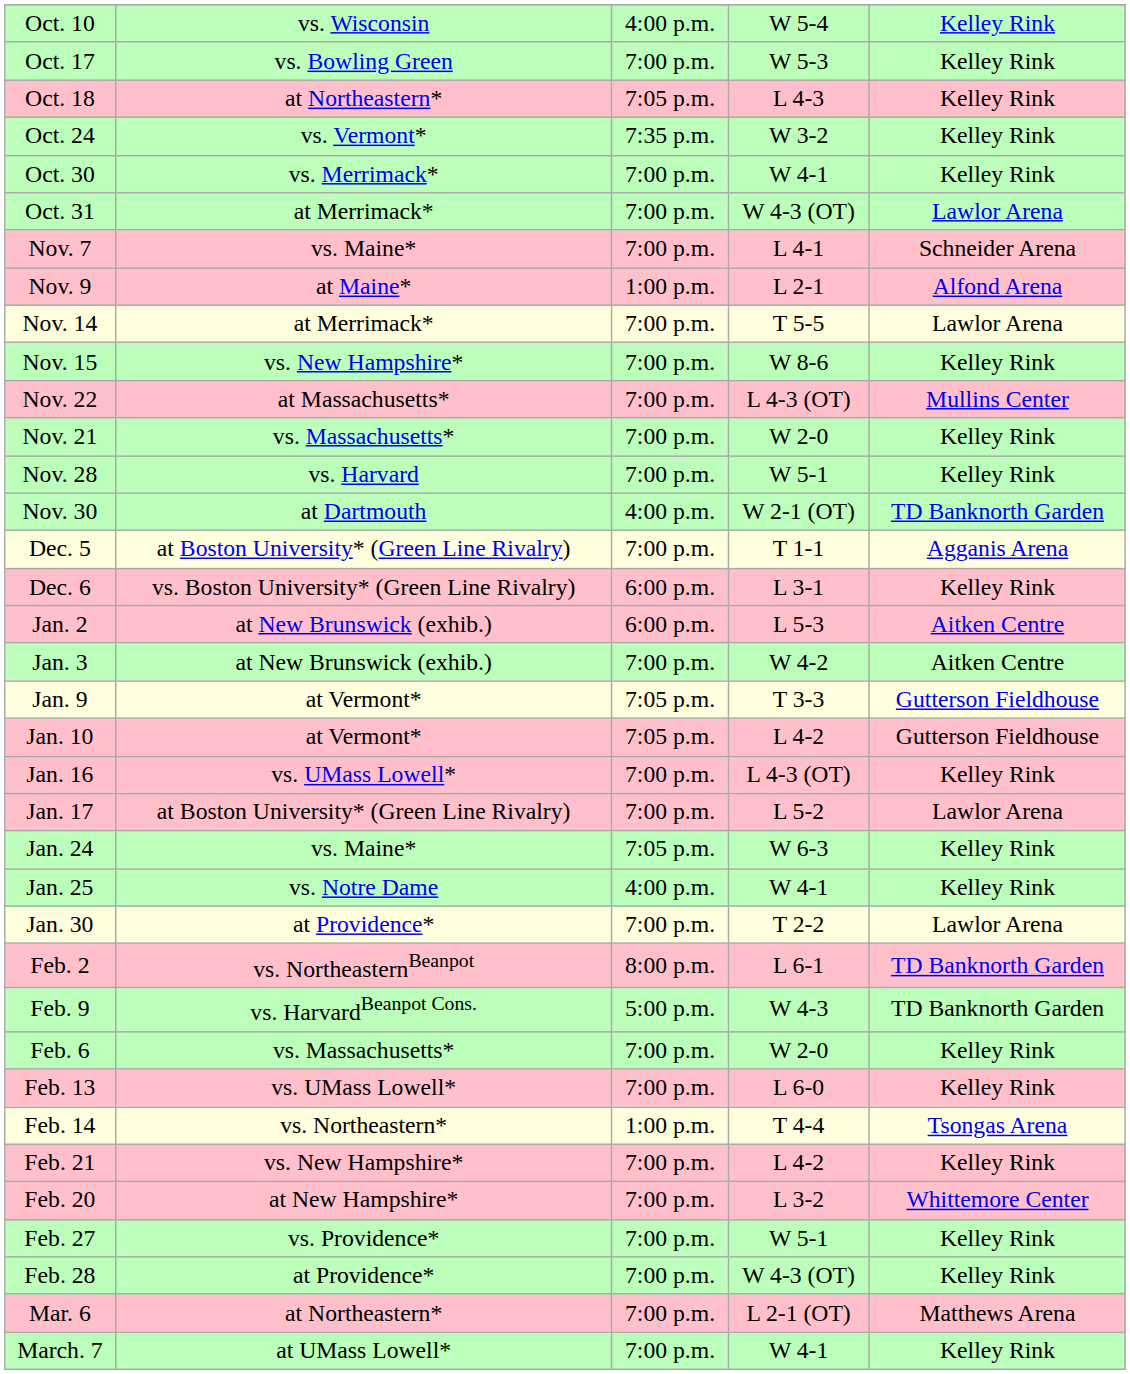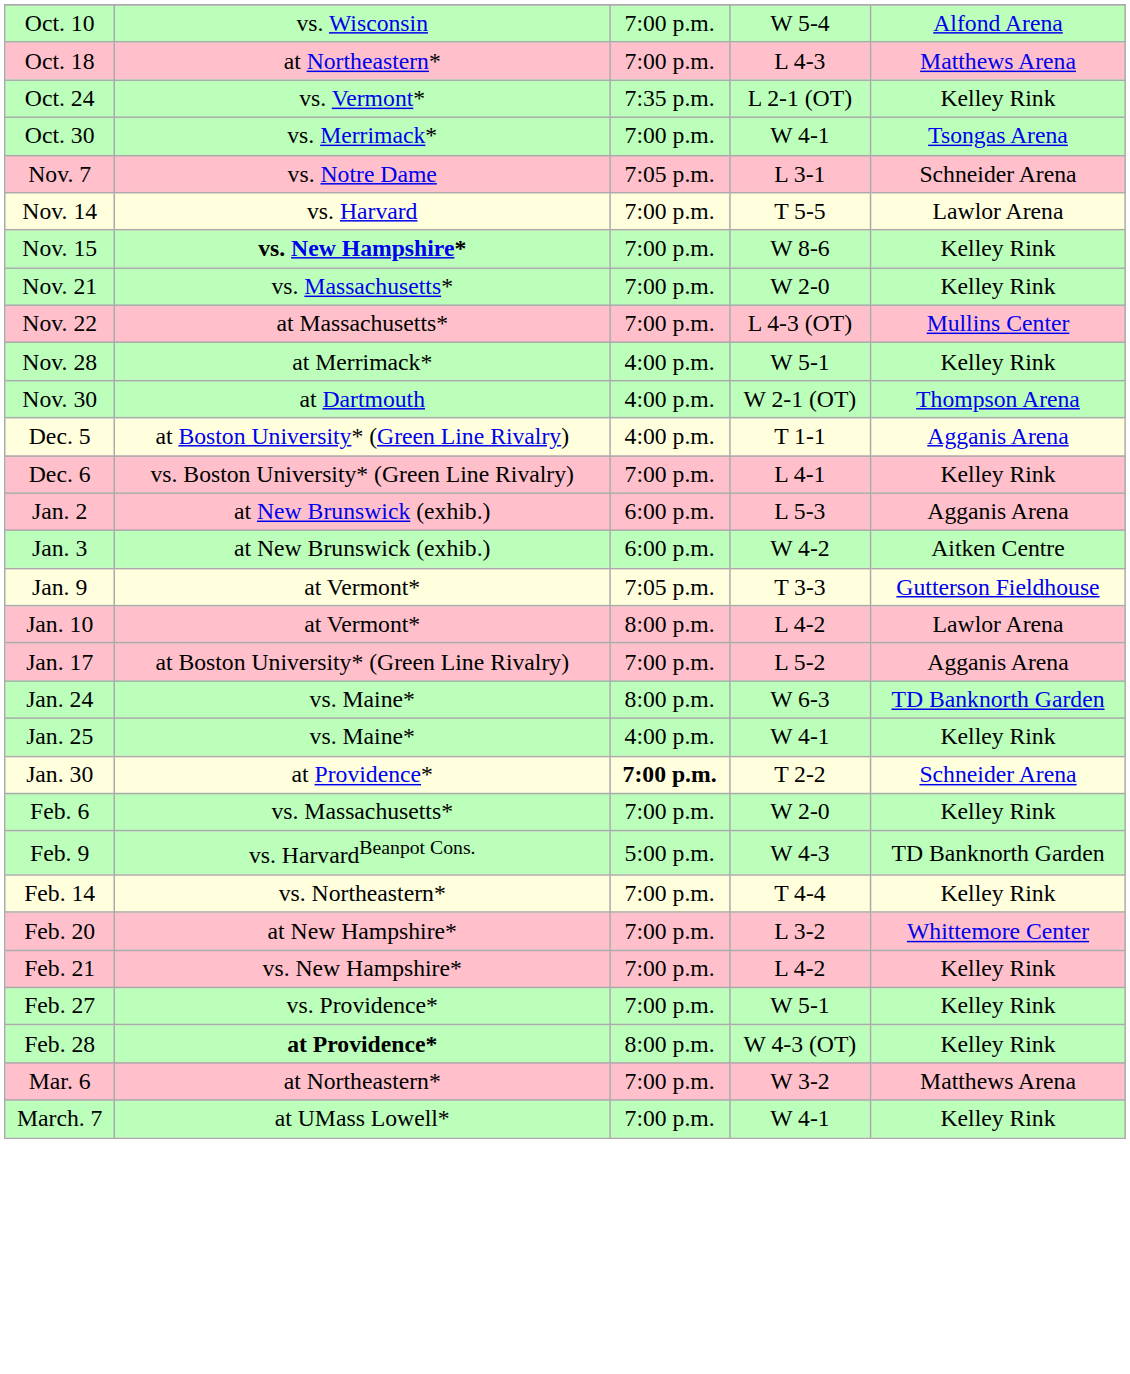Oct. 10 | column 3: 4:00 p.m. -> 7:00 p.m.
Oct. 10 | column 5: Kelley Rink -> Alfond Arena
- row: Oct. 17 | vs. Bowling Green | 7:00 p.m. | W 5-3 | Kelley Rink
Oct. 18 | column 3: 7:05 p.m. -> 7:00 p.m.
Oct. 18 | column 5: Kelley Rink -> Matthews Arena
Oct. 24 | column 4: W 3-2 -> L 2-1 (OT)
Oct. 30 | column 5: Kelley Rink -> Tsongas Arena
- row: Oct. 31 | at Merrimack* | 7:00 p.m. | W 4-3 (OT) | Lawlor Arena
Nov. 7 | column 2: vs. Maine* -> vs. Notre Dame
Nov. 7 | column 3: 7:00 p.m. -> 7:05 p.m.
Nov. 7 | column 4: L 4-1 -> L 3-1
- row: Nov. 9 | at Maine* | 1:00 p.m. | L 2-1 | Alfond Arena
Nov. 14 | column 2: at Merrimack* -> vs. Harvard
Nov. 15 | column 2: normal -> bold
rows swapped: Nov. 21 <-> Nov. 22
Nov. 28 | column 2: vs. Harvard -> at Merrimack*
Nov. 28 | column 3: 7:00 p.m. -> 4:00 p.m.
Nov. 30 | column 5: TD Banknorth Garden -> Thompson Arena
Dec. 5 | column 3: 7:00 p.m. -> 4:00 p.m.
Dec. 6 | column 3: 6:00 p.m. -> 7:00 p.m.
Dec. 6 | column 4: L 3-1 -> L 4-1
Jan. 2 | column 5: Aitken Centre -> Agganis Arena
Jan. 3 | column 3: 7:00 p.m. -> 6:00 p.m.
Jan. 10 | column 3: 7:05 p.m. -> 8:00 p.m.
Jan. 10 | column 5: Gutterson Fieldhouse -> Lawlor Arena
- row: Jan. 16 | vs. UMass Lowell* | 7:00 p.m. | L 4-3 (OT) | Kelley Rink
Jan. 17 | column 5: Lawlor Arena -> Agganis Arena
Jan. 24 | column 3: 7:05 p.m. -> 8:00 p.m.
Jan. 24 | column 5: Kelley Rink -> TD Banknorth Garden
Jan. 25 | column 2: vs. Notre Dame -> vs. Maine*
Jan. 30 | column 3: normal -> bold
Jan. 30 | column 5: Lawlor Arena -> Schneider Arena
- row: Feb. 2 | vs. NortheasternBeanpot | 8:00 p.m. | L 6-1 | TD Banknorth Garden
rows swapped: Feb. 6 <-> Feb. 9
- row: Feb. 13 | vs. UMass Lowell* | 7:00 p.m. | L 6-0 | Kelley Rink
Feb. 14 | column 3: 1:00 p.m. -> 7:00 p.m.
Feb. 14 | column 5: Tsongas Arena -> Kelley Rink
rows swapped: Feb. 20 <-> Feb. 21
Feb. 28 | column 2: normal -> bold
Feb. 28 | column 3: 7:00 p.m. -> 8:00 p.m.
Mar. 6 | column 4: L 2-1 (OT) -> W 3-2
